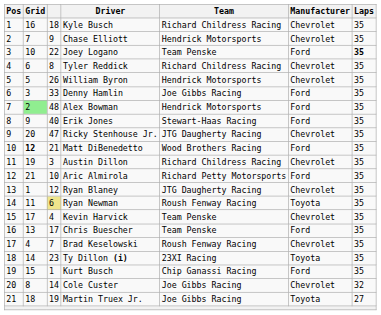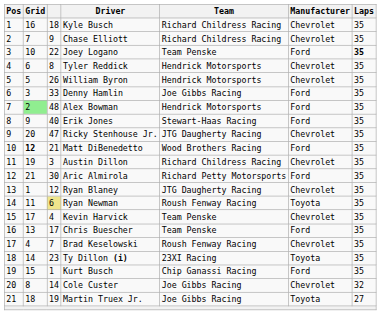Chase Elliott | Team: Hendrick Motorsports -> Richard Childress Racing
Tyler Reddick | Team: Richard Childress Racing -> Hendrick Motorsports
Aric Almirola | column 3: 10 -> 30
